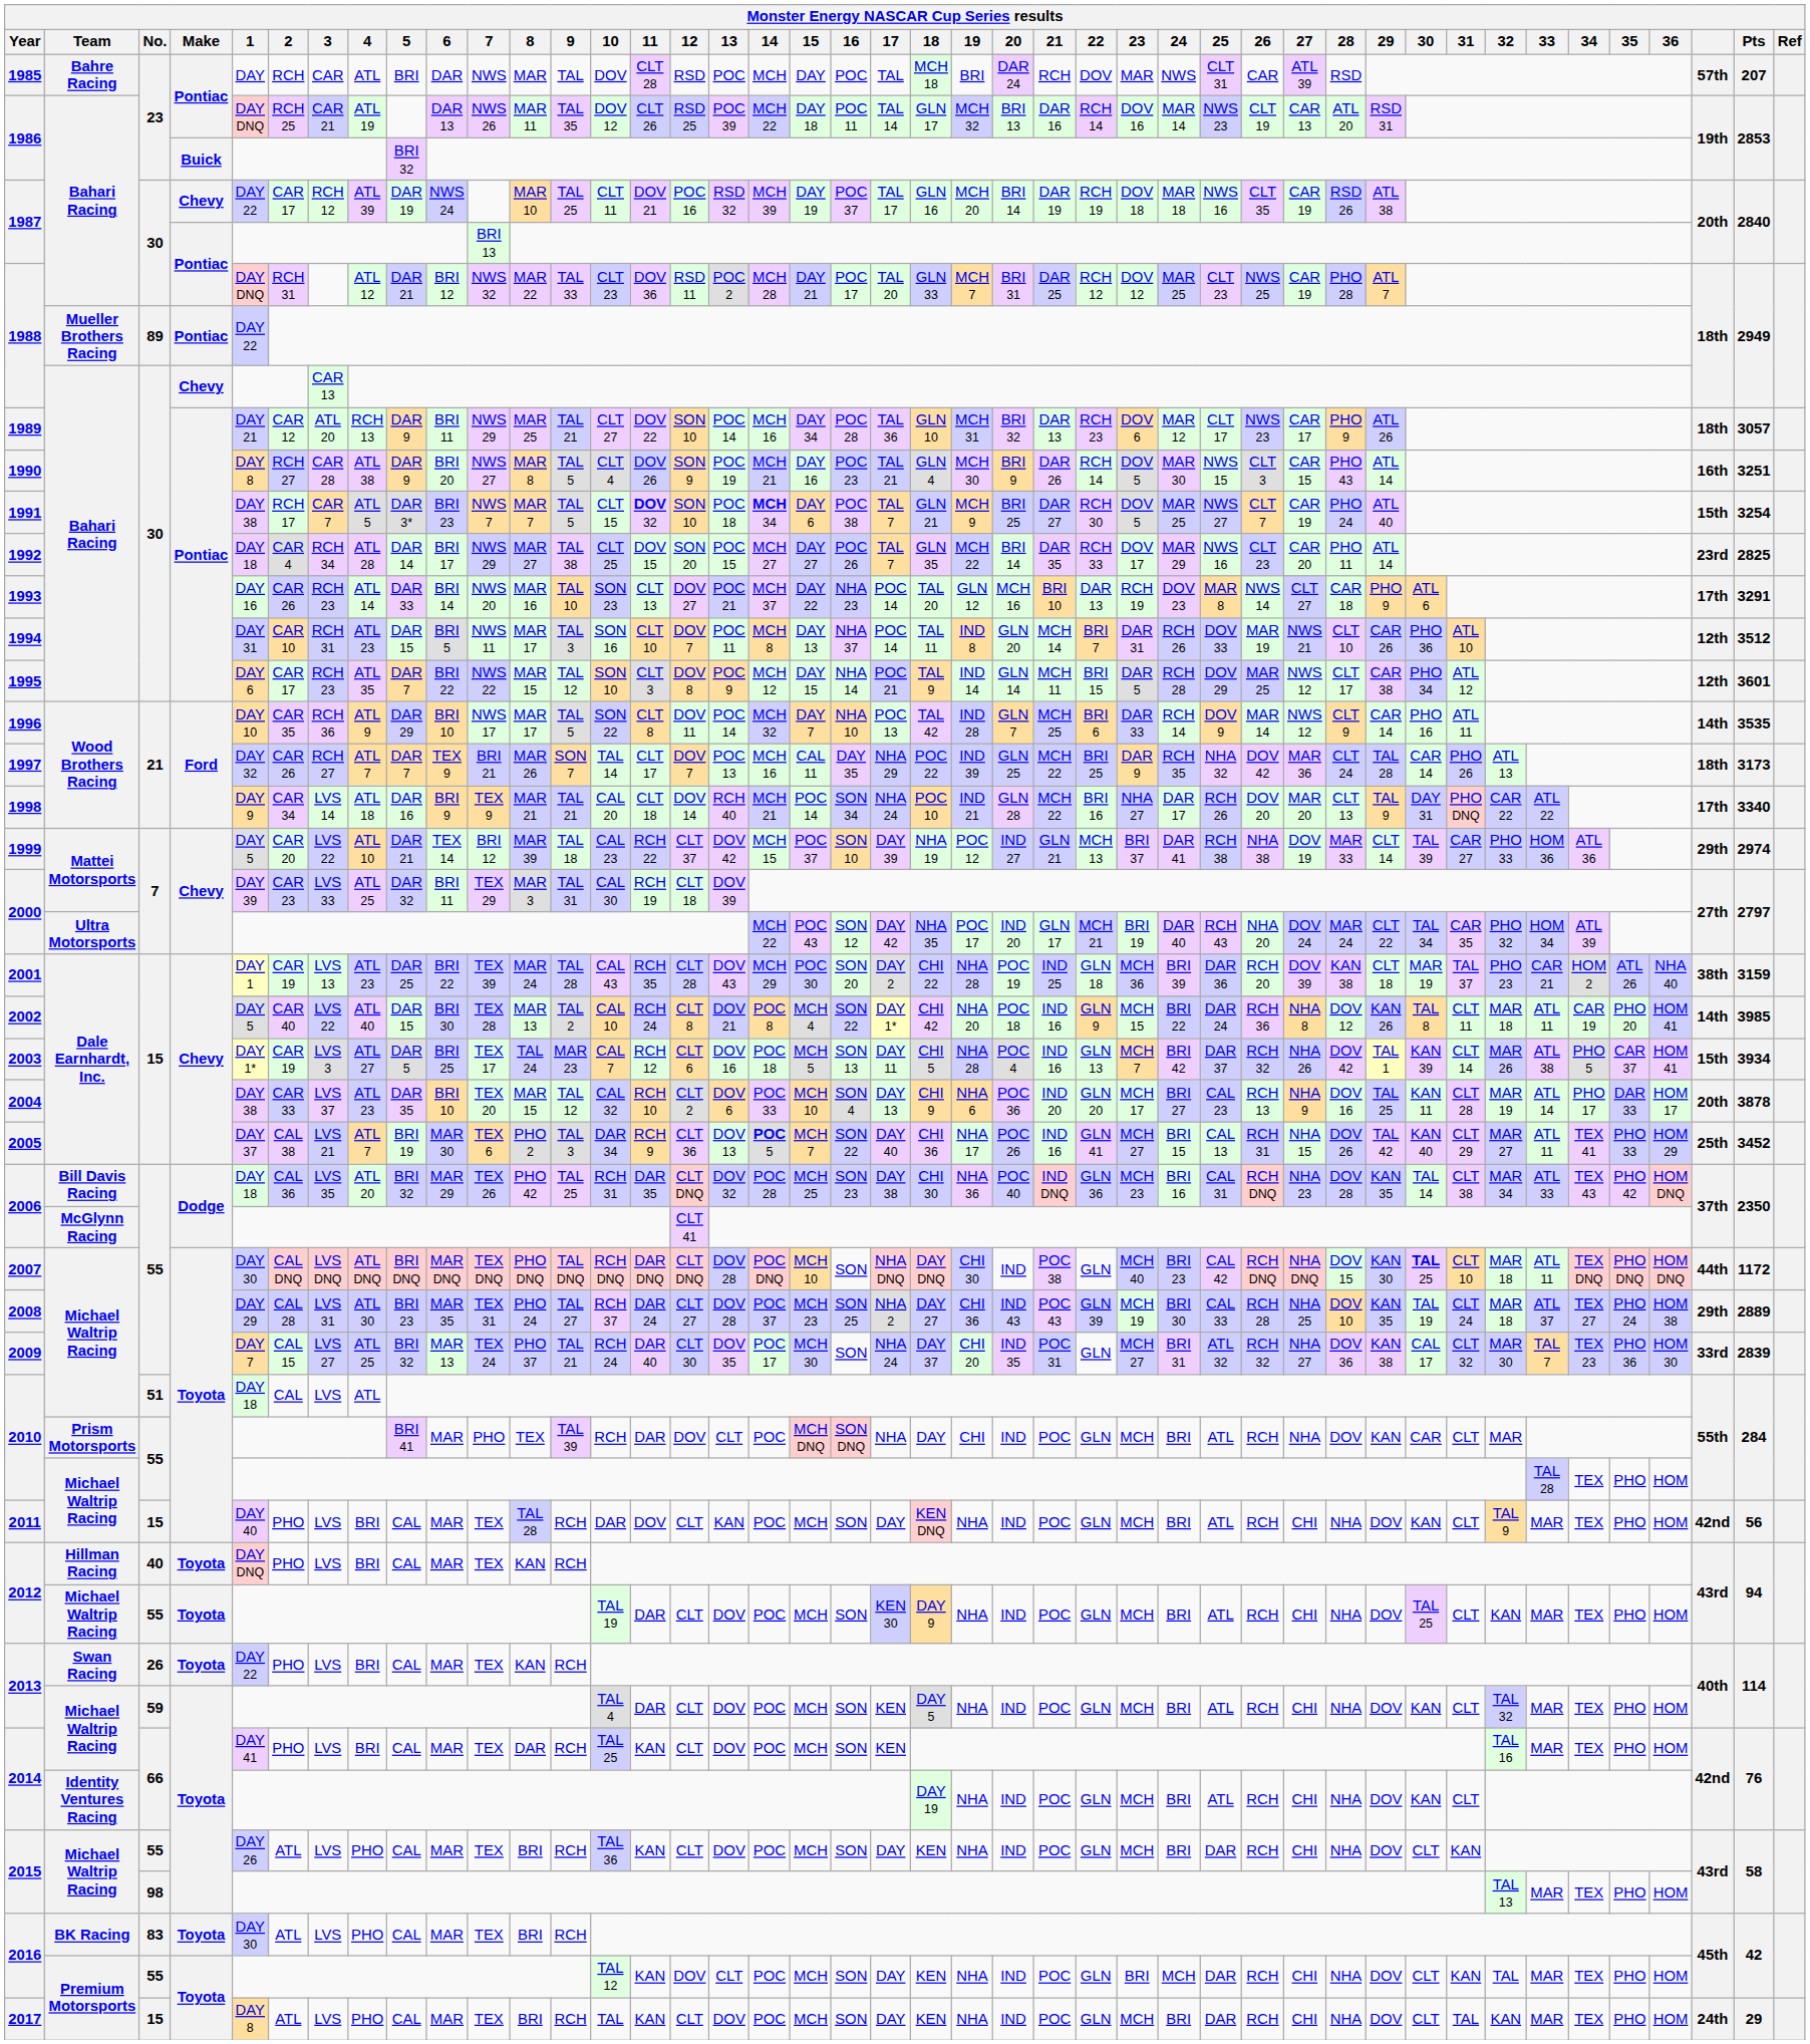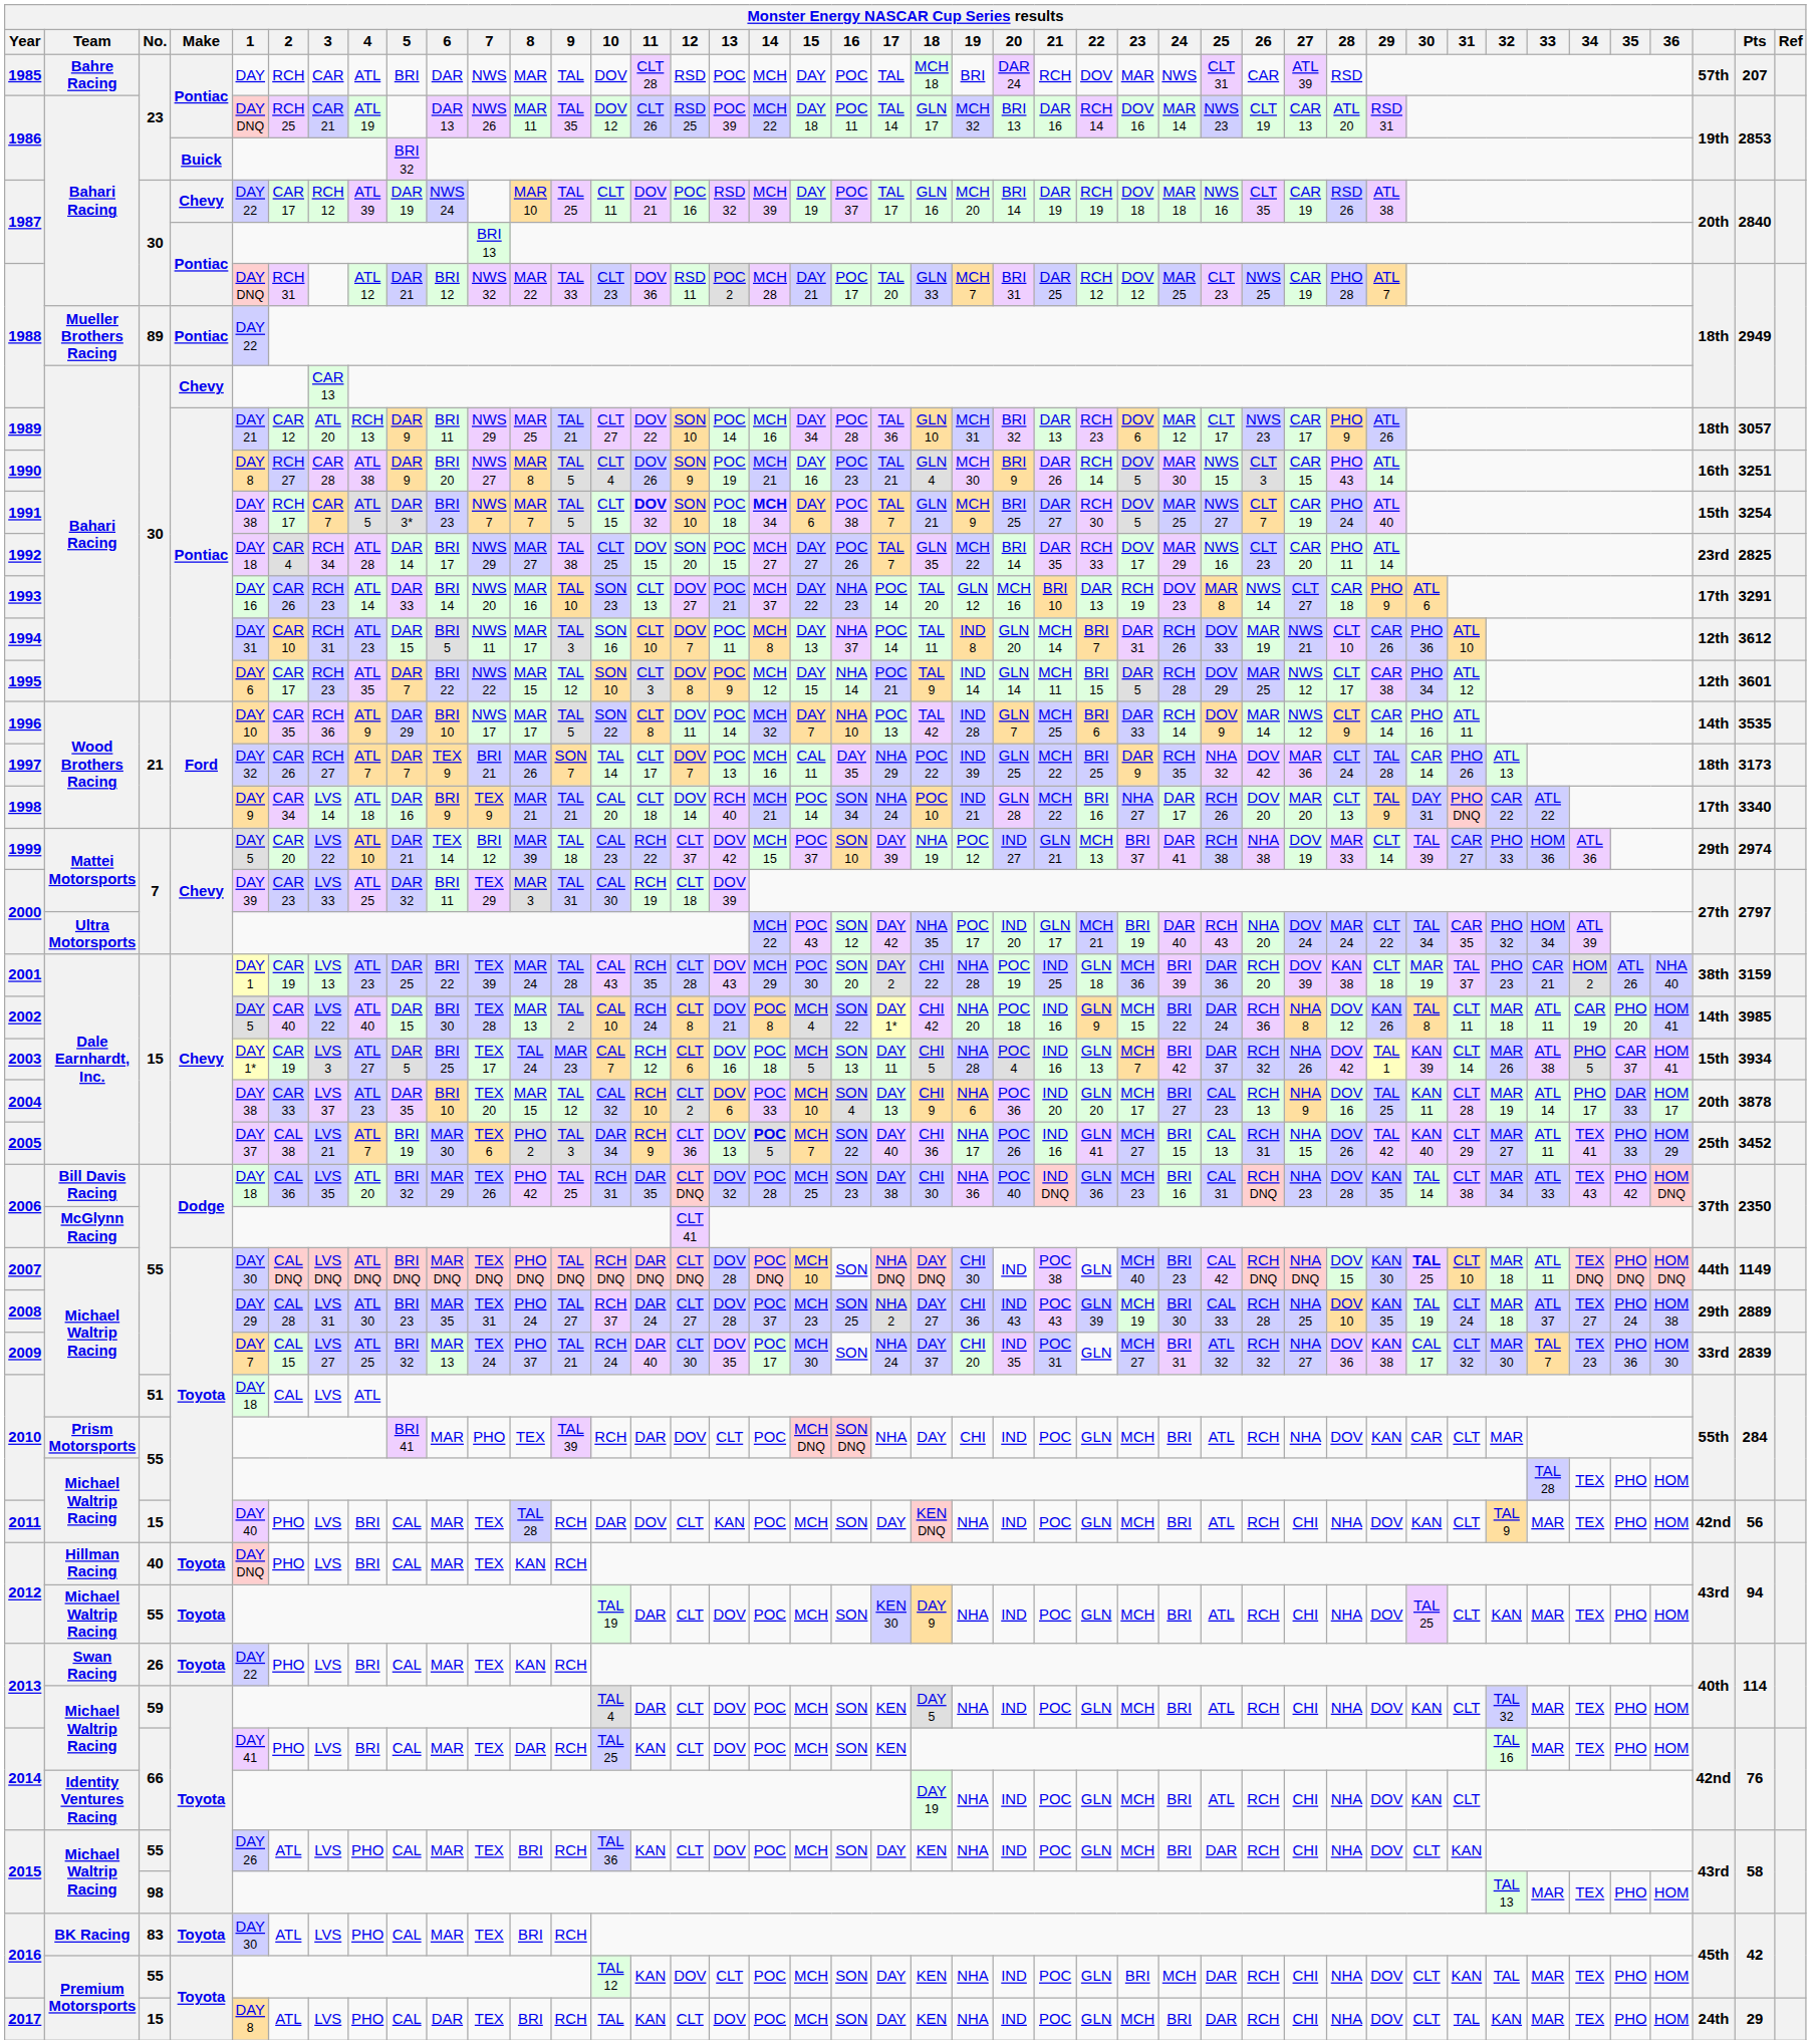1994 | Pts: 3512 -> 3612
2007 | Pts: 1172 -> 1149
2017 | 6: MAR -> DAR
